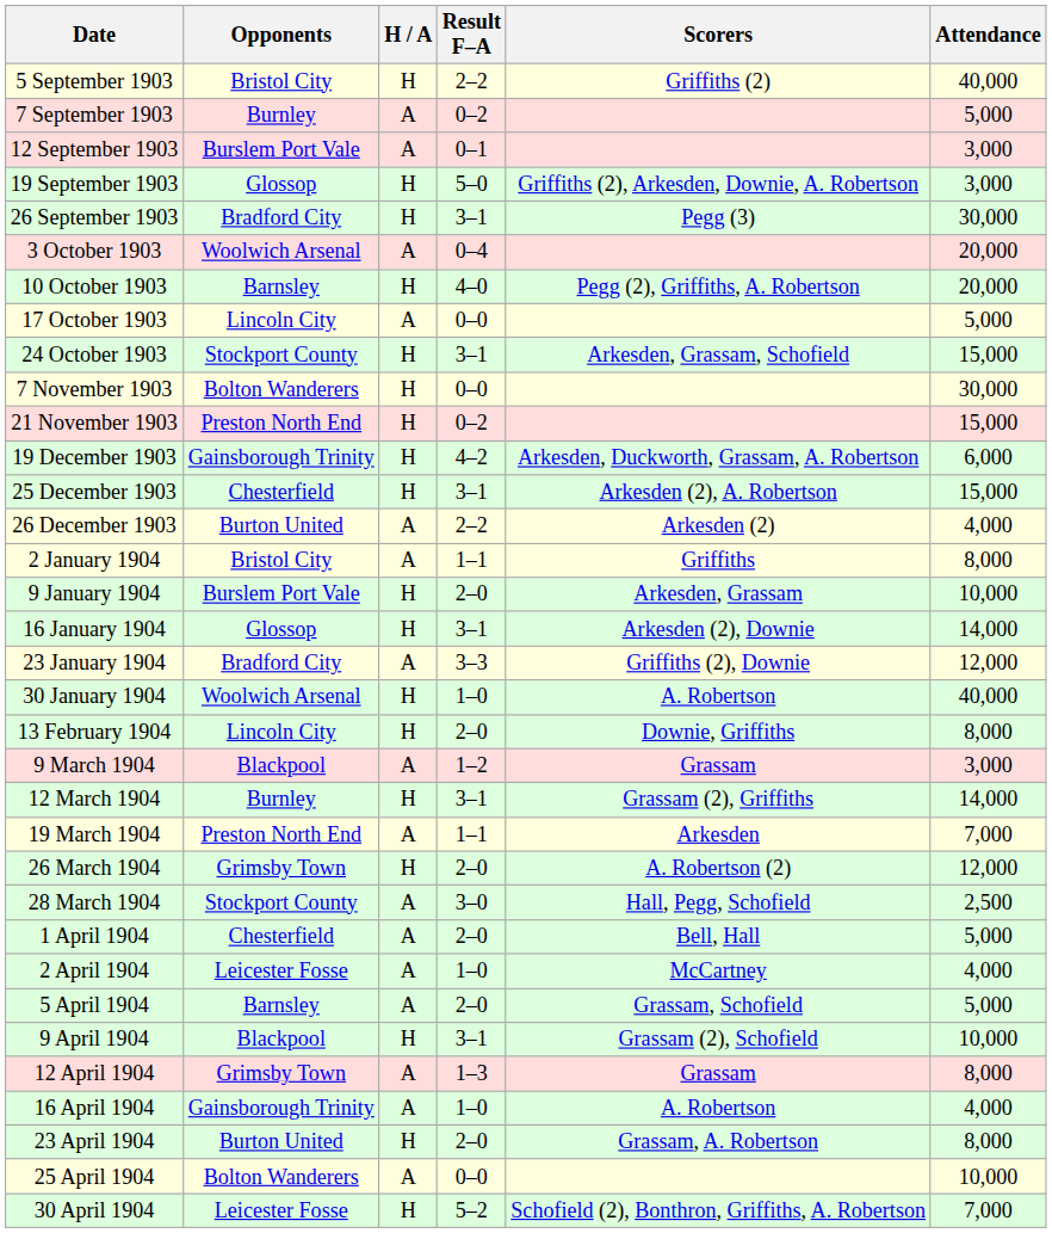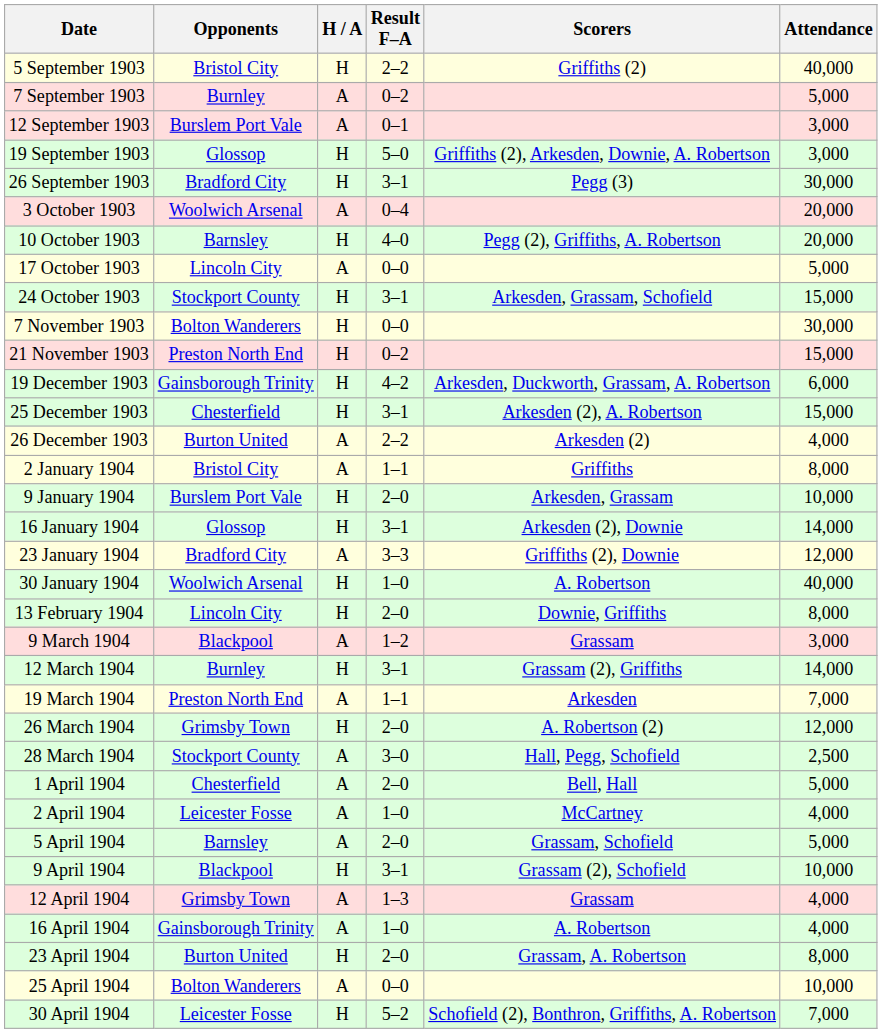12 April 1904 | Attendance: 8,000 -> 4,000
